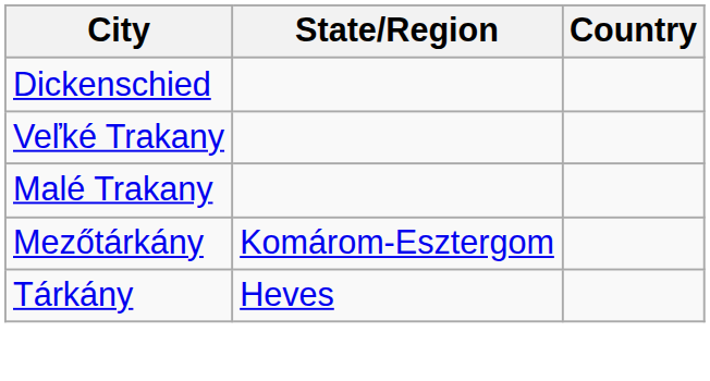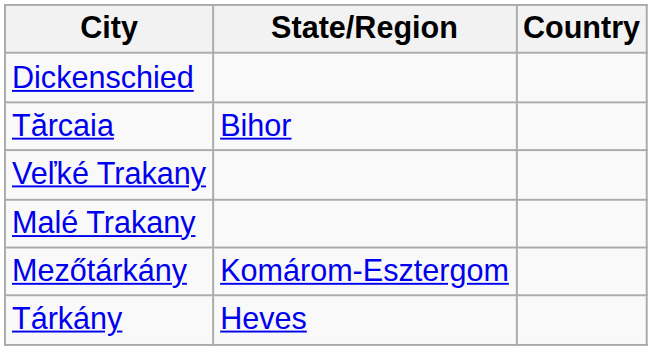+ row: Tărcaia | Bihor
